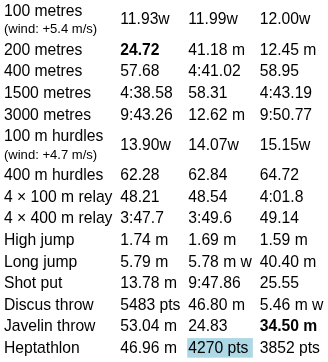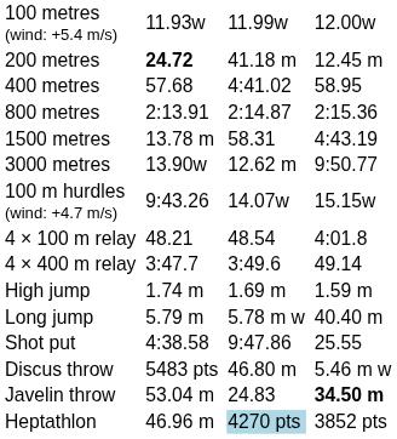+ row: 800 metres | 2:13.91 | 2:14.87 | 2:15.36
1500 metres | column 3: 4:38.58 -> 13.78 m
3000 metres | column 3: 9:43.26 -> 13.90w
100 m hurdles (wind: +4.7 m/s) | column 3: 13.90w -> 9:43.26
- row: 400 m hurdles | 62.28 | 62.84 | 64.72
Shot put | column 3: 13.78 m -> 4:38.58
